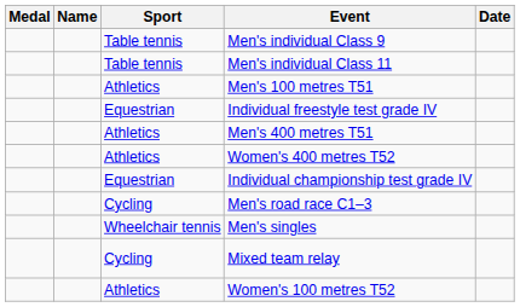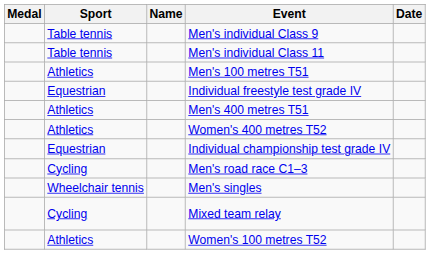columns swapped: Name <-> Sport
